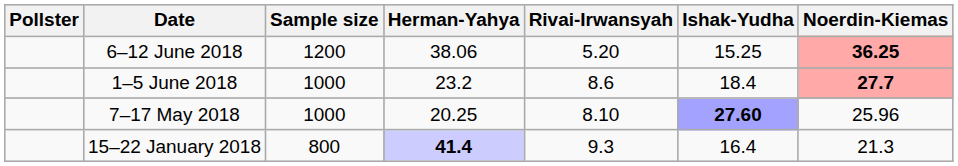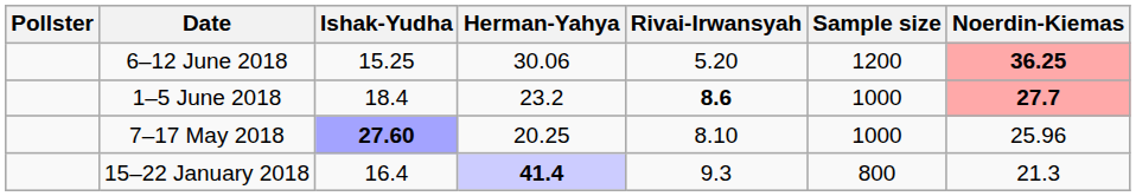columns swapped: Sample size <-> Ishak-Yudha
6–12 June 2018 | Herman-Yahya: 38.06 -> 30.06
1–5 June 2018 | Rivai-Irwansyah: normal -> bold
